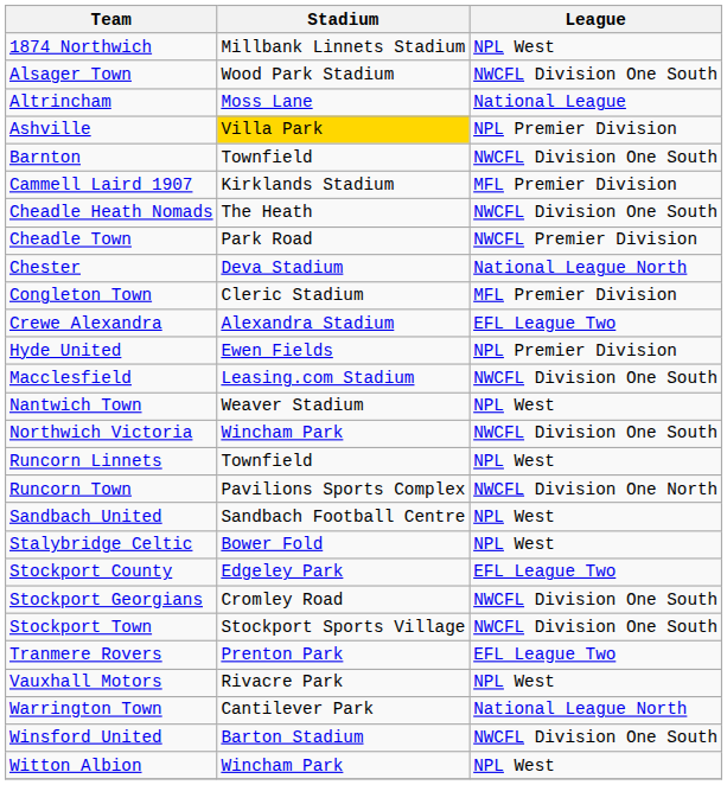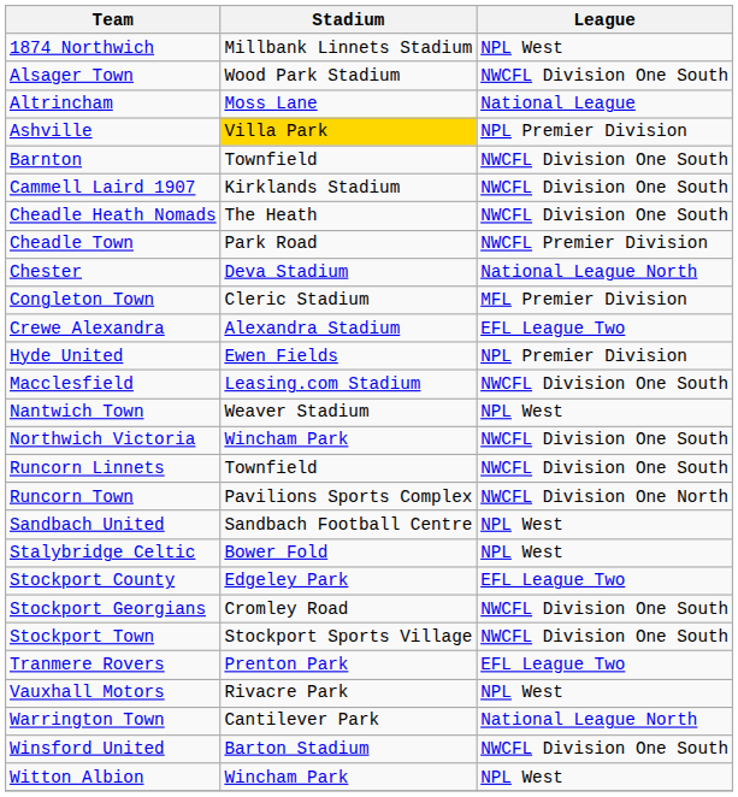Cammell Laird 1907 | League: MFL Premier Division -> NWCFL Division One South
Runcorn Linnets | League: NPL West -> NWCFL Division One South
